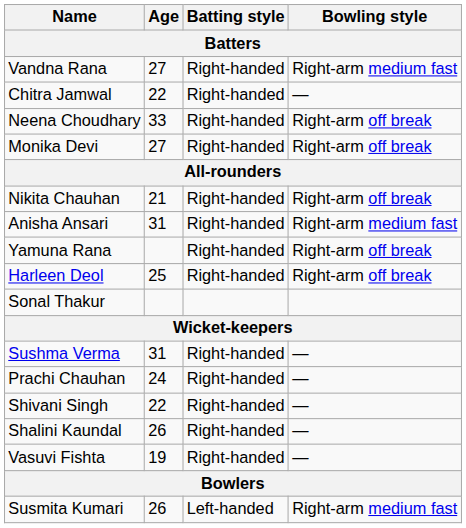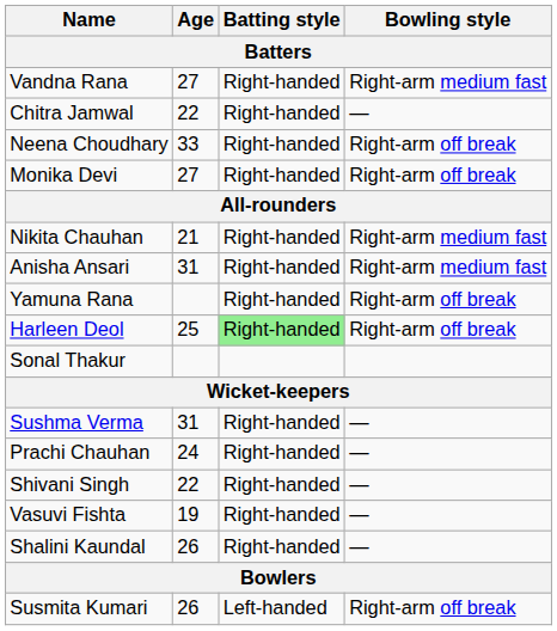Nikita Chauhan | Bowling style: Right-arm off break -> Right-arm medium fast
Harleen Deol | Batting style: no background -> lightgreen background
rows swapped: Vasuvi Fishta <-> Shalini Kaundal
Susmita Kumari | Bowling style: Right-arm medium fast -> Right-arm off break
